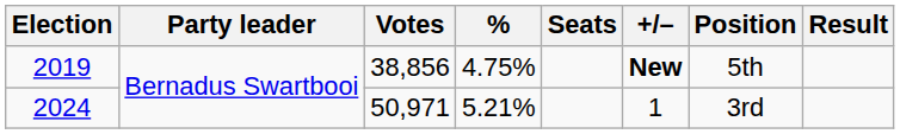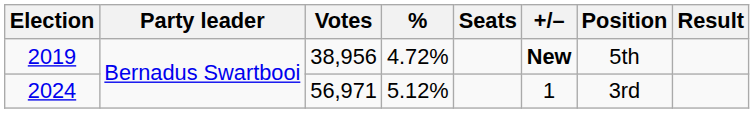2019 | Votes: 38,856 -> 38,956
2019 | %: 4.75% -> 4.72%
2024 | Votes: 50,971 -> 56,971
2024 | %: 5.21% -> 5.12%
